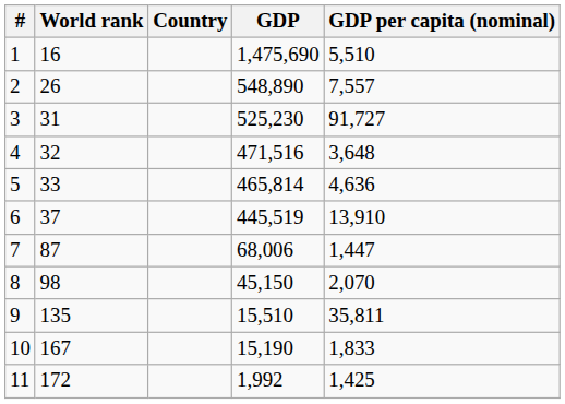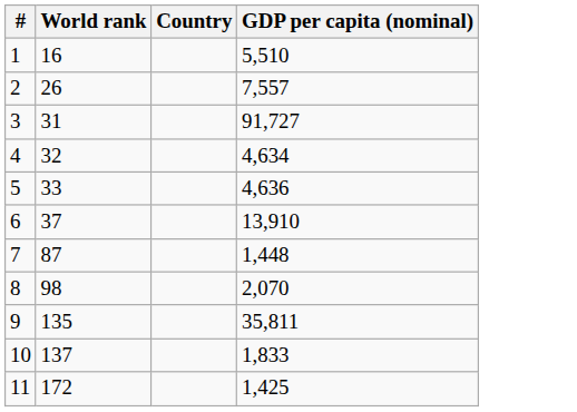- column: GDP | 1,475,690 | 548,890 | 525,230 | 471,516 | 465,814 | 445,519 | 68,006 | 45,150 | 15,510 | 15,190 | 1,992
4 | GDP per capita (nominal): 3,648 -> 4,634
7 | GDP per capita (nominal): 1,447 -> 1,448
10 | World rank: 167 -> 137
